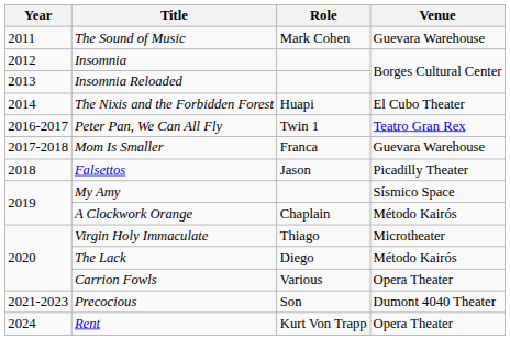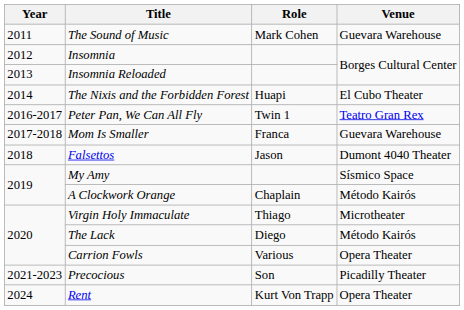Falsettos | Venue: Picadilly Theater -> Dumont 4040 Theater
Precocious | Venue: Dumont 4040 Theater -> Picadilly Theater
